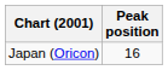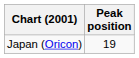Japan (Oricon) | Peak position: 16 -> 19
